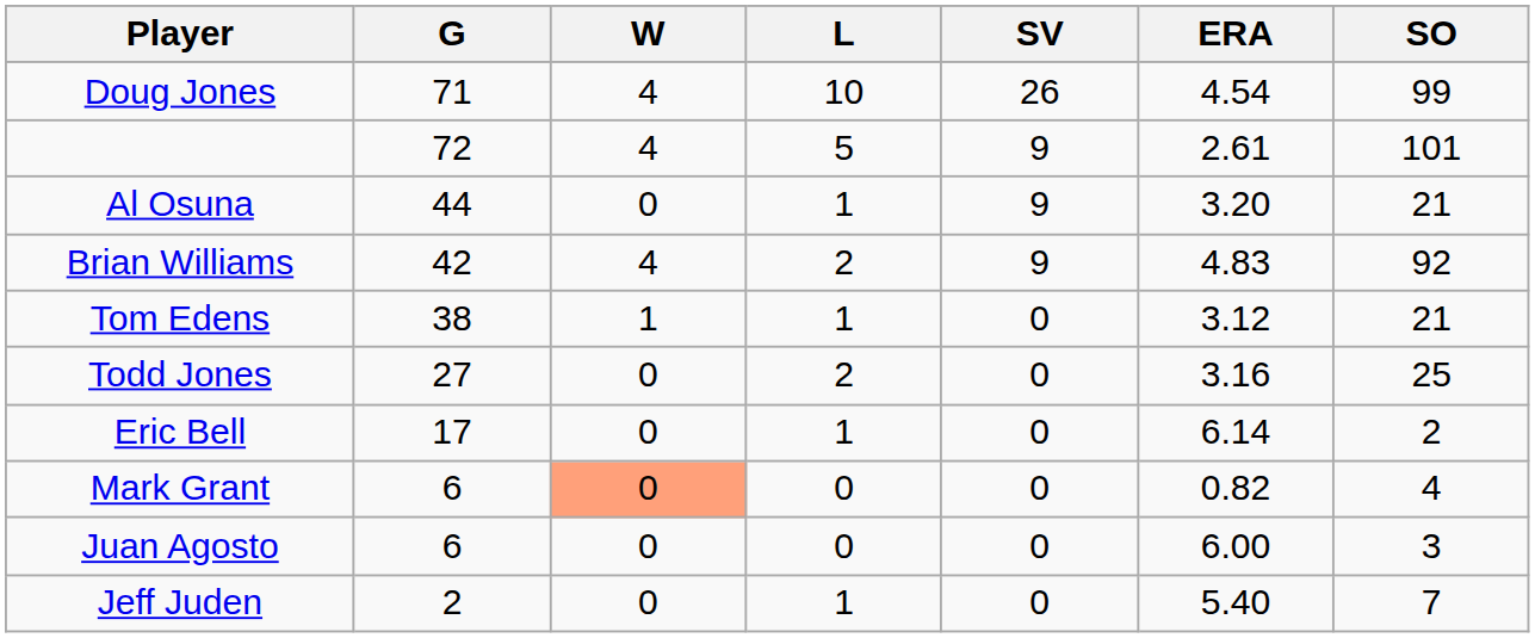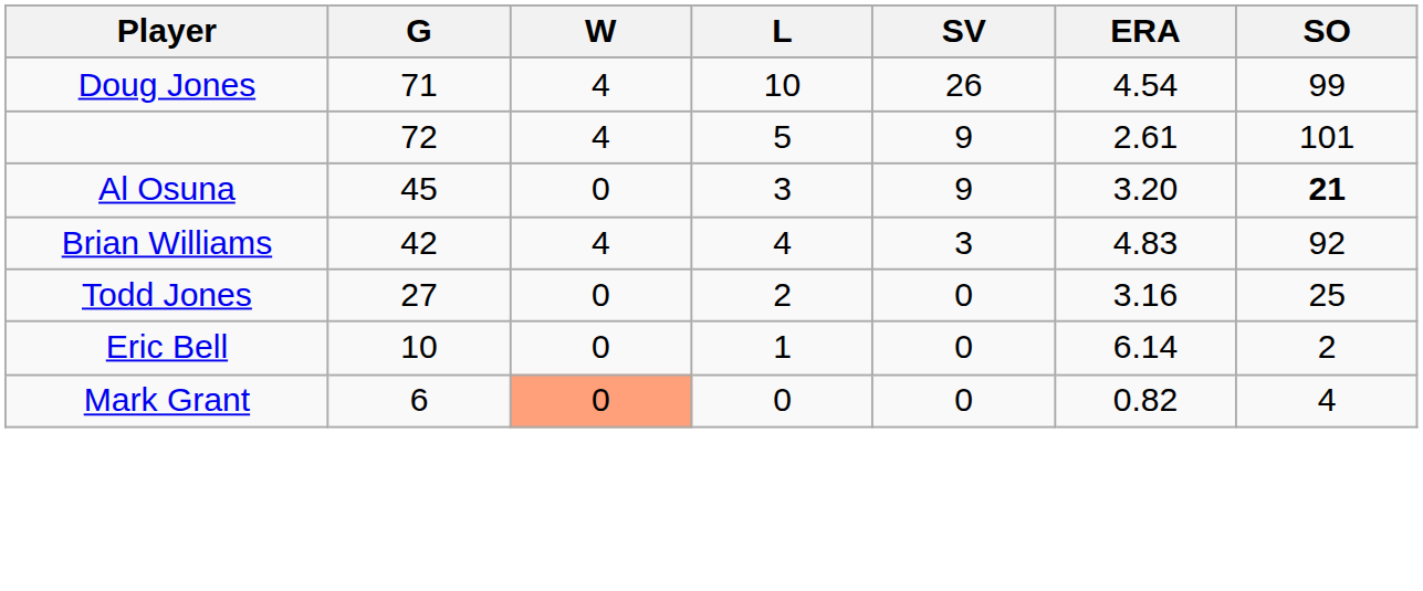Al Osuna | G: 44 -> 45
Al Osuna | L: 1 -> 3
Al Osuna | SO: normal -> bold
Brian Williams | L: 2 -> 4
Brian Williams | SV: 9 -> 3
- row: Tom Edens | 38 | 1 | 1 | 0 | 3.12 | 21
Eric Bell | G: 17 -> 10
- row: Juan Agosto | 6 | 0 | 0 | 0 | 6.00 | 3
- row: Jeff Juden | 2 | 0 | 1 | 0 | 5.40 | 7
